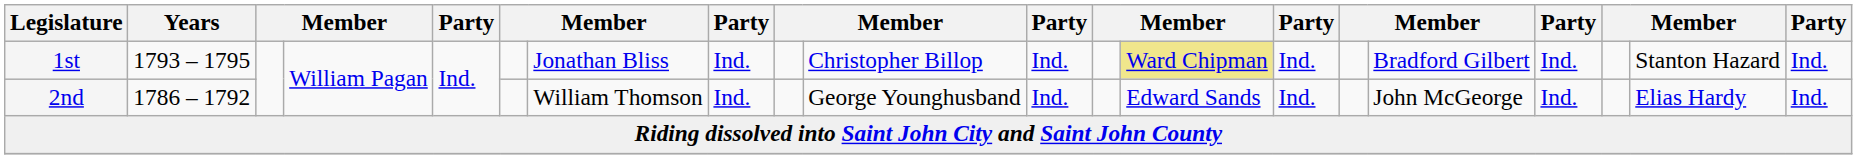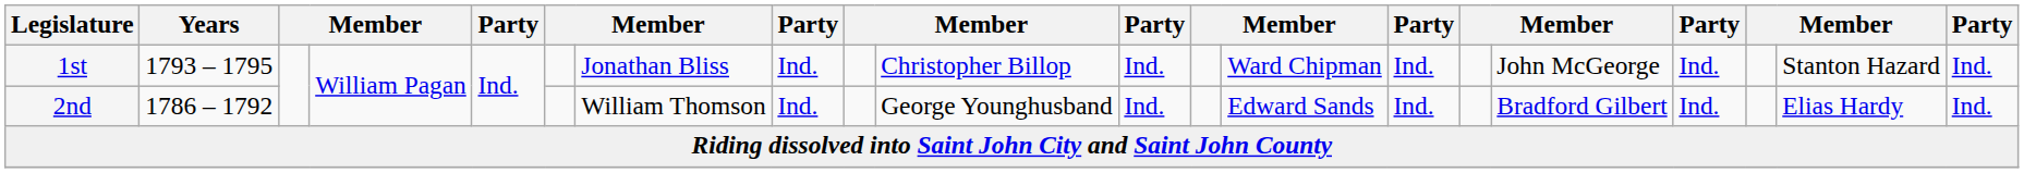1st | column 13: khaki background -> no background
1st | column 16: Bradford Gilbert -> John McGeorge
2nd | column 16: John McGeorge -> Bradford Gilbert
